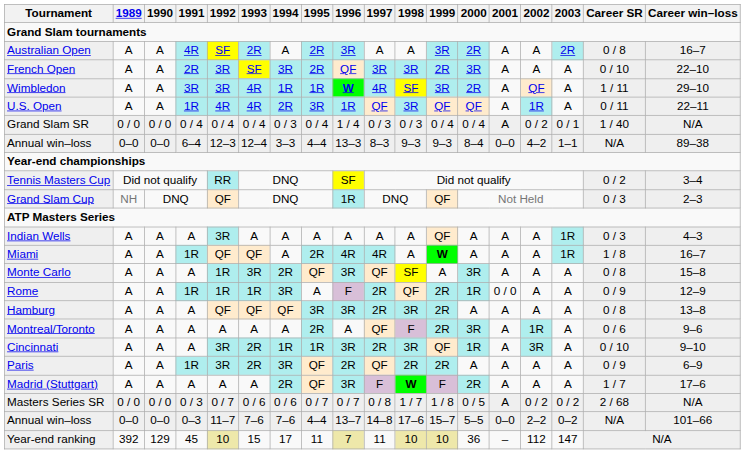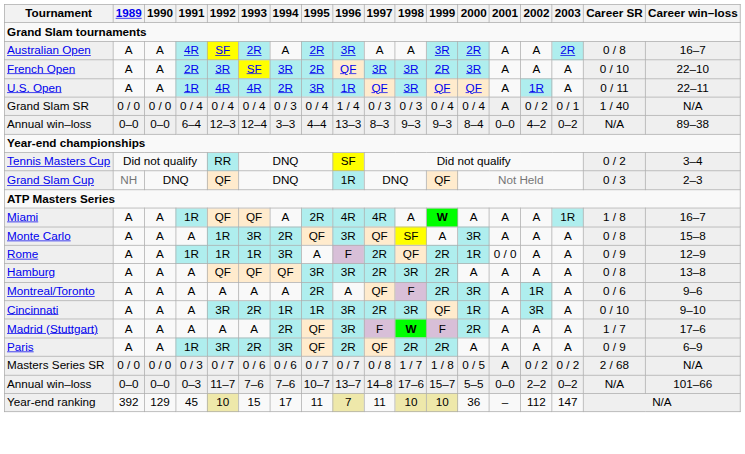- row: Wimbledon | A | A | 3R | 3R | 4R | 1R | 1R | W | 4R | SF | 3R | 2R | A | QF | A | 1 / 11 | 29–10
Annual win–loss / 6–4 | 2003: 1–1 -> 0–2
- row: Indian Wells | A | A | A | 3R | A | A | A | A | A | A | QF | A | A | A | 1R | 0 / 3 | 4–3
rows swapped: Madrid (Stuttgart) <-> Paris
Annual win–loss / 0–3 | 1995: 4–4 -> 10–7
